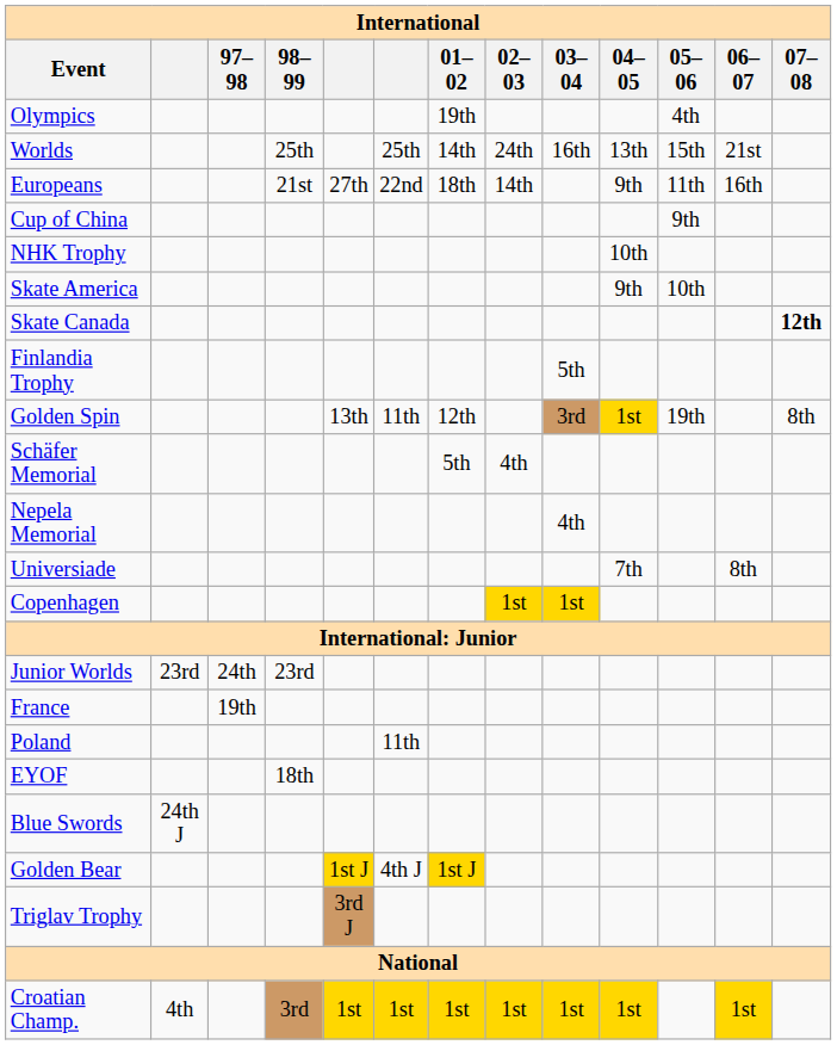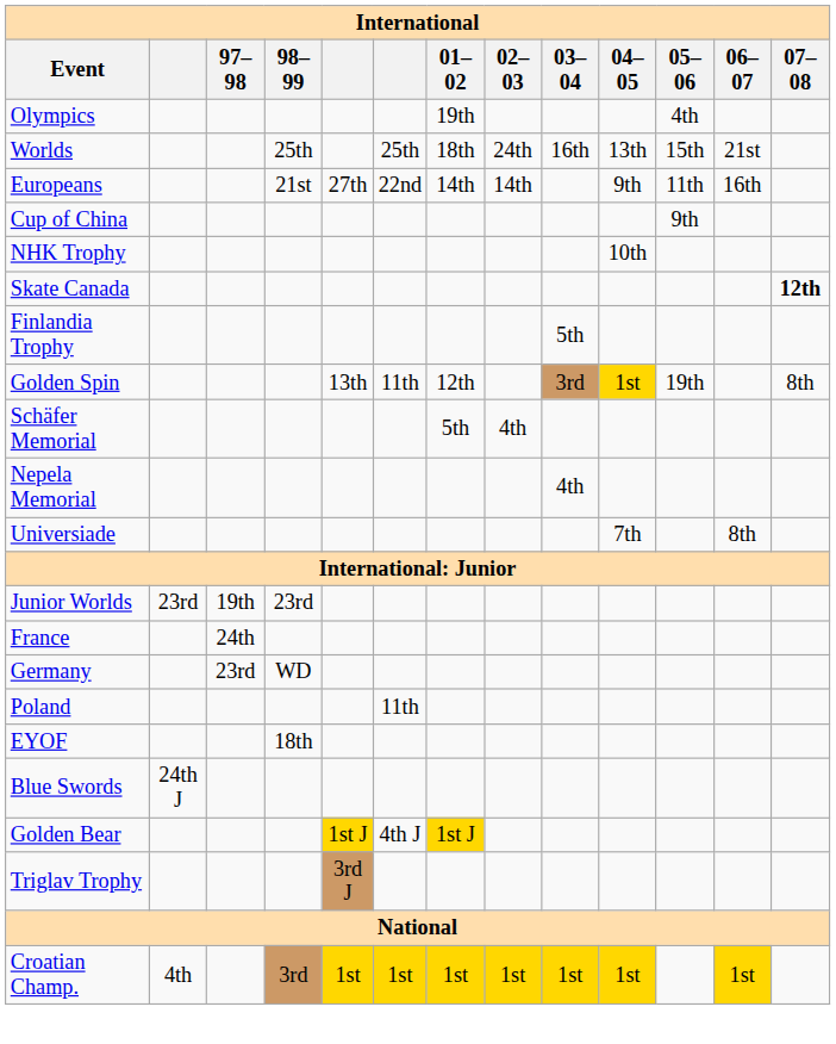Worlds | 01–02: 14th -> 18th
Europeans | 01–02: 18th -> 14th
- row: Skate America | 9th | 10th
- row: Copenhagen | 1st | 1st
Junior Worlds | 97–98: 24th -> 19th
France | 97–98: 19th -> 24th
+ row: Germany | 23rd | WD
